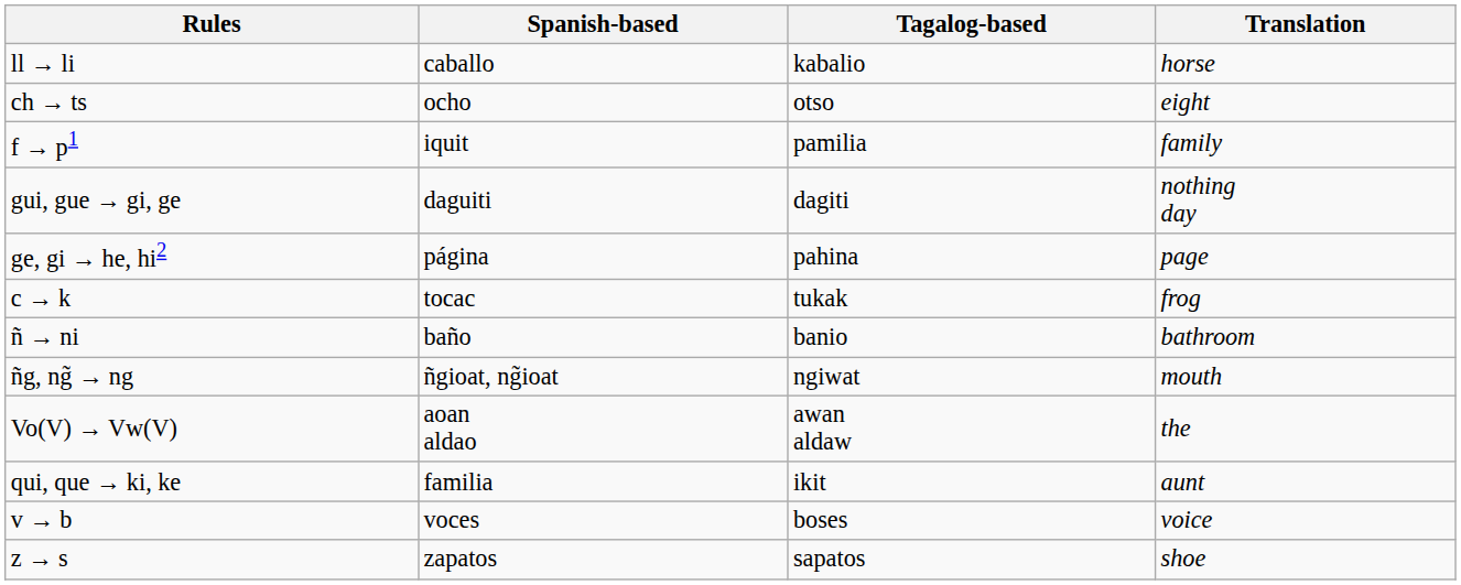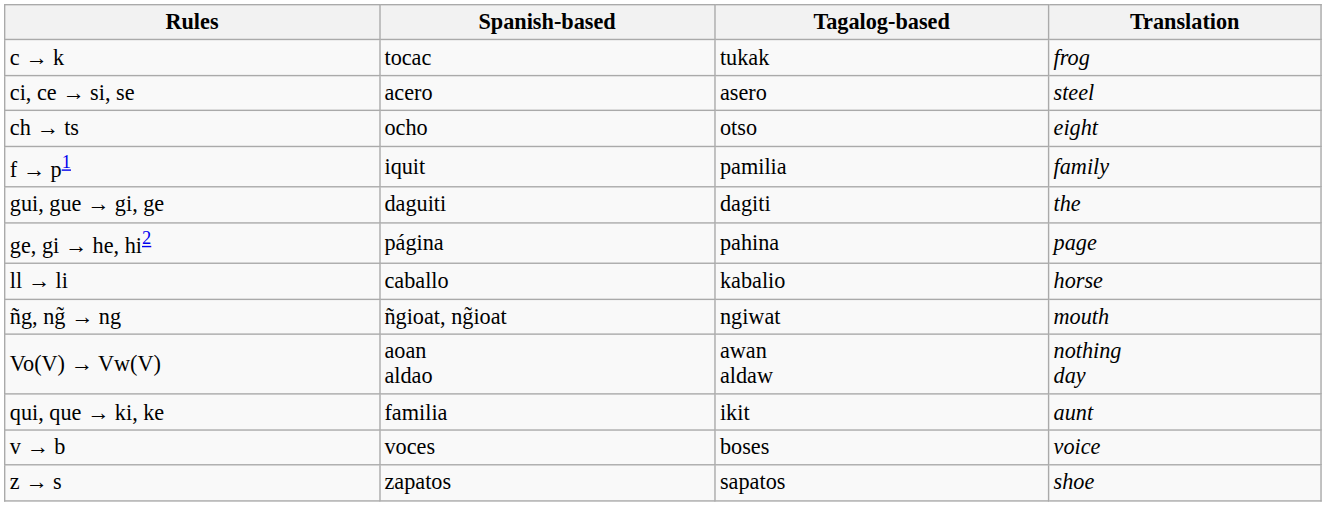rows swapped: c → k <-> ll → li
+ row: ci, ce → si, se | acero | asero | steel
gui, gue → gi, ge | Translation: nothing day -> the
- row: ñ → ni | baño | banio | bathroom
Vo(V) → Vw(V) | Translation: the -> nothing day
